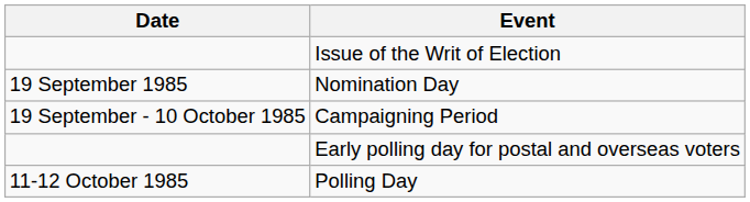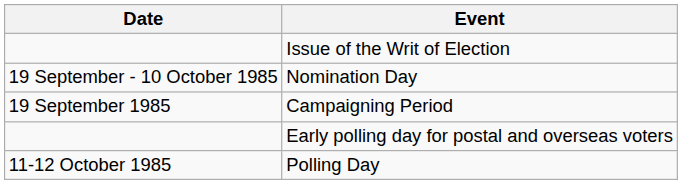Nomination Day | Date: 19 September 1985 -> 19 September - 10 October 1985
Campaigning Period | Date: 19 September - 10 October 1985 -> 19 September 1985
